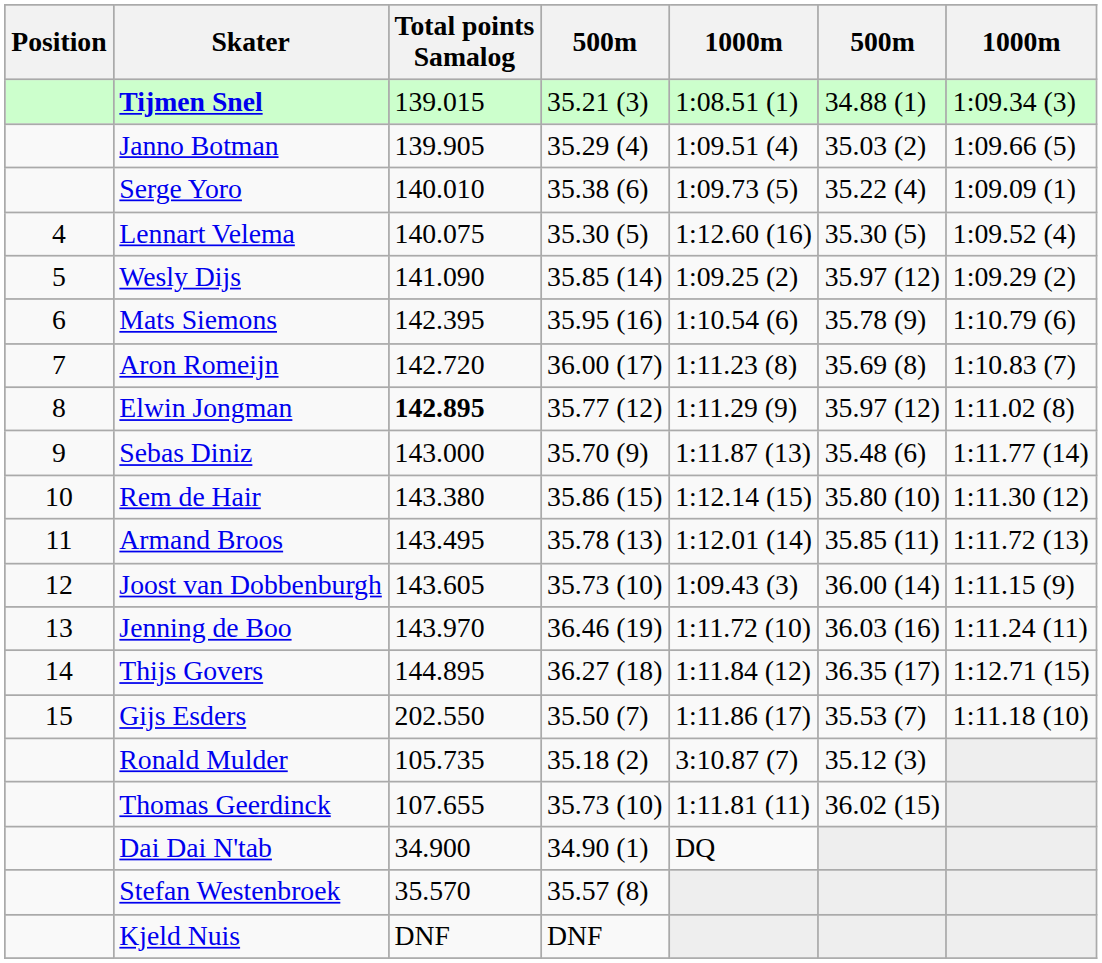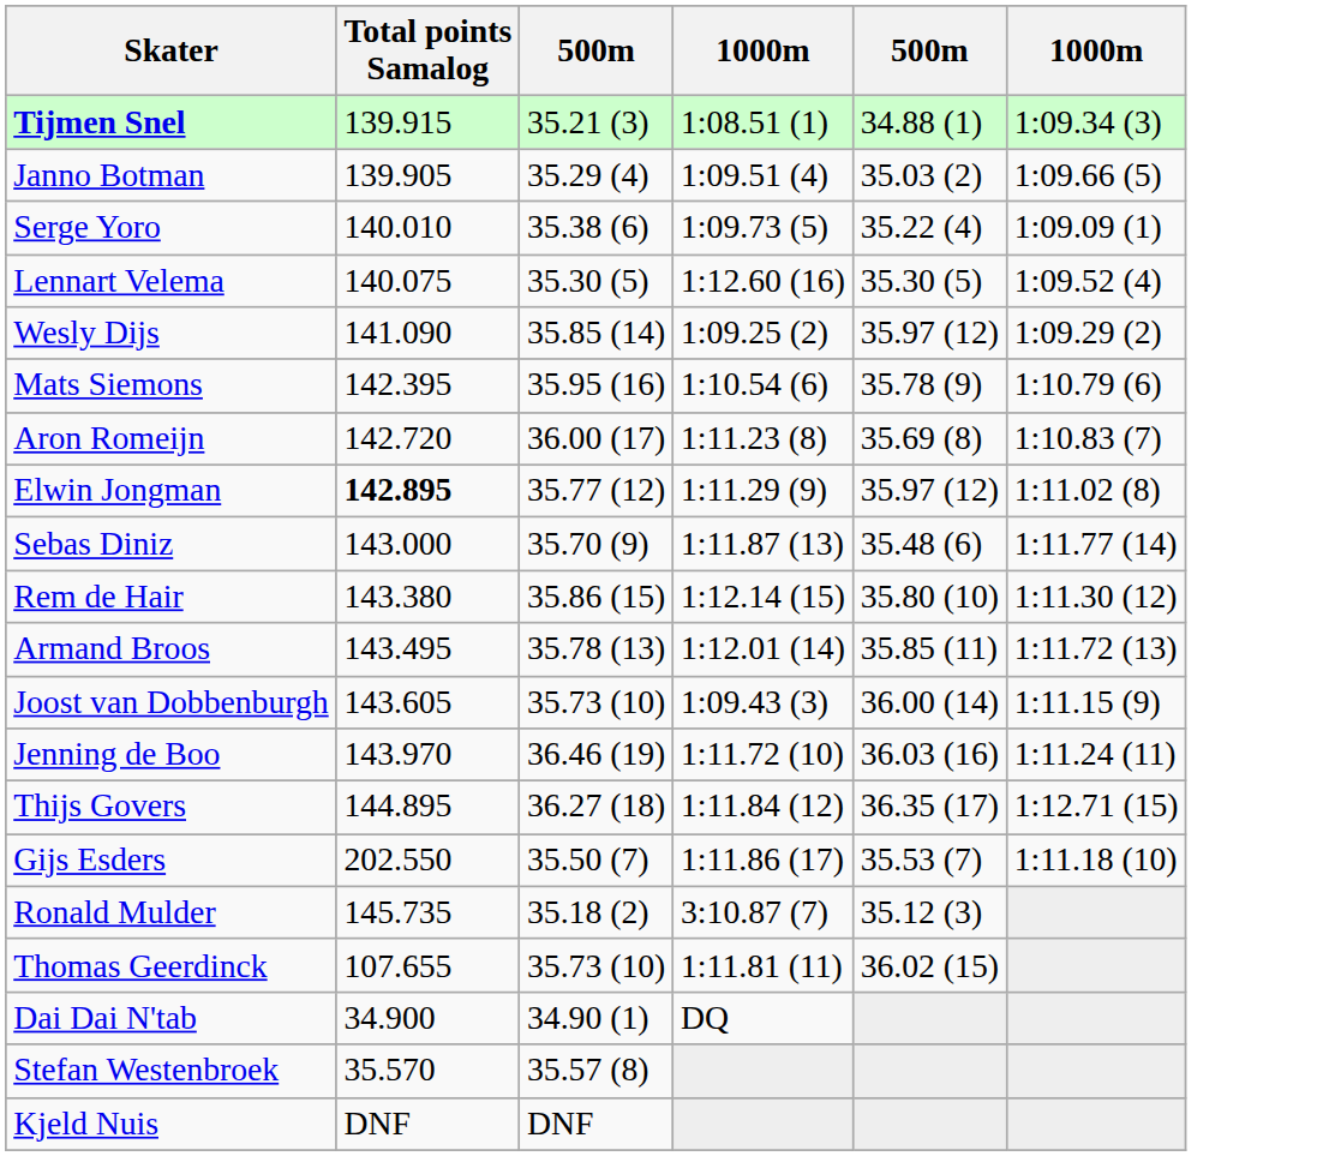- column: Position | 4 | 5 | 6 | 7 | 8 | 9 | 10 | 11 | 12 | 13 | 14 | 15
Tijmen Snel | Total points Samalog: 139.015 -> 139.915
Ronald Mulder | Total points Samalog: 105.735 -> 145.735
